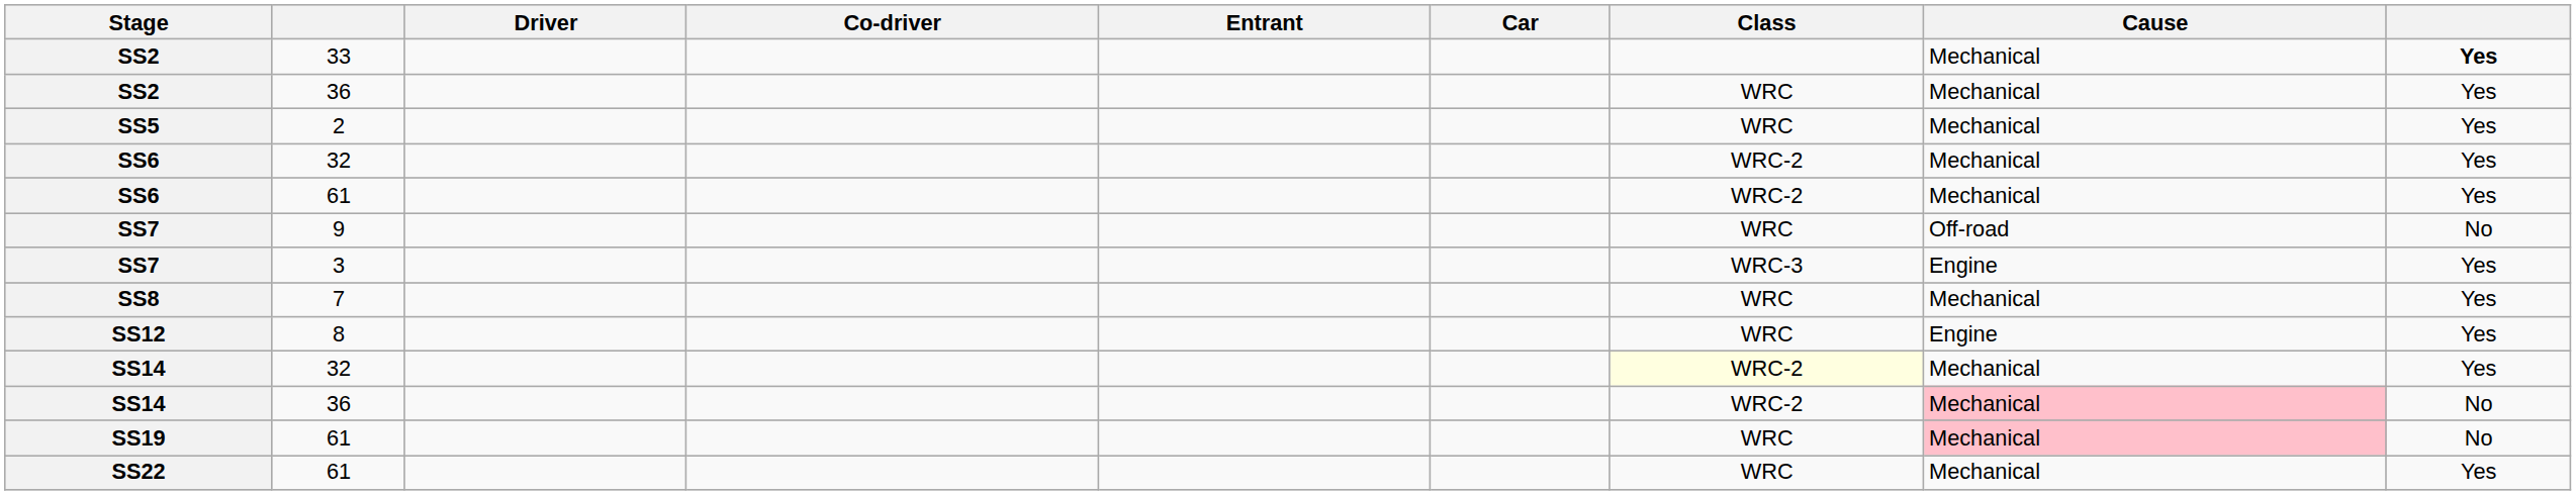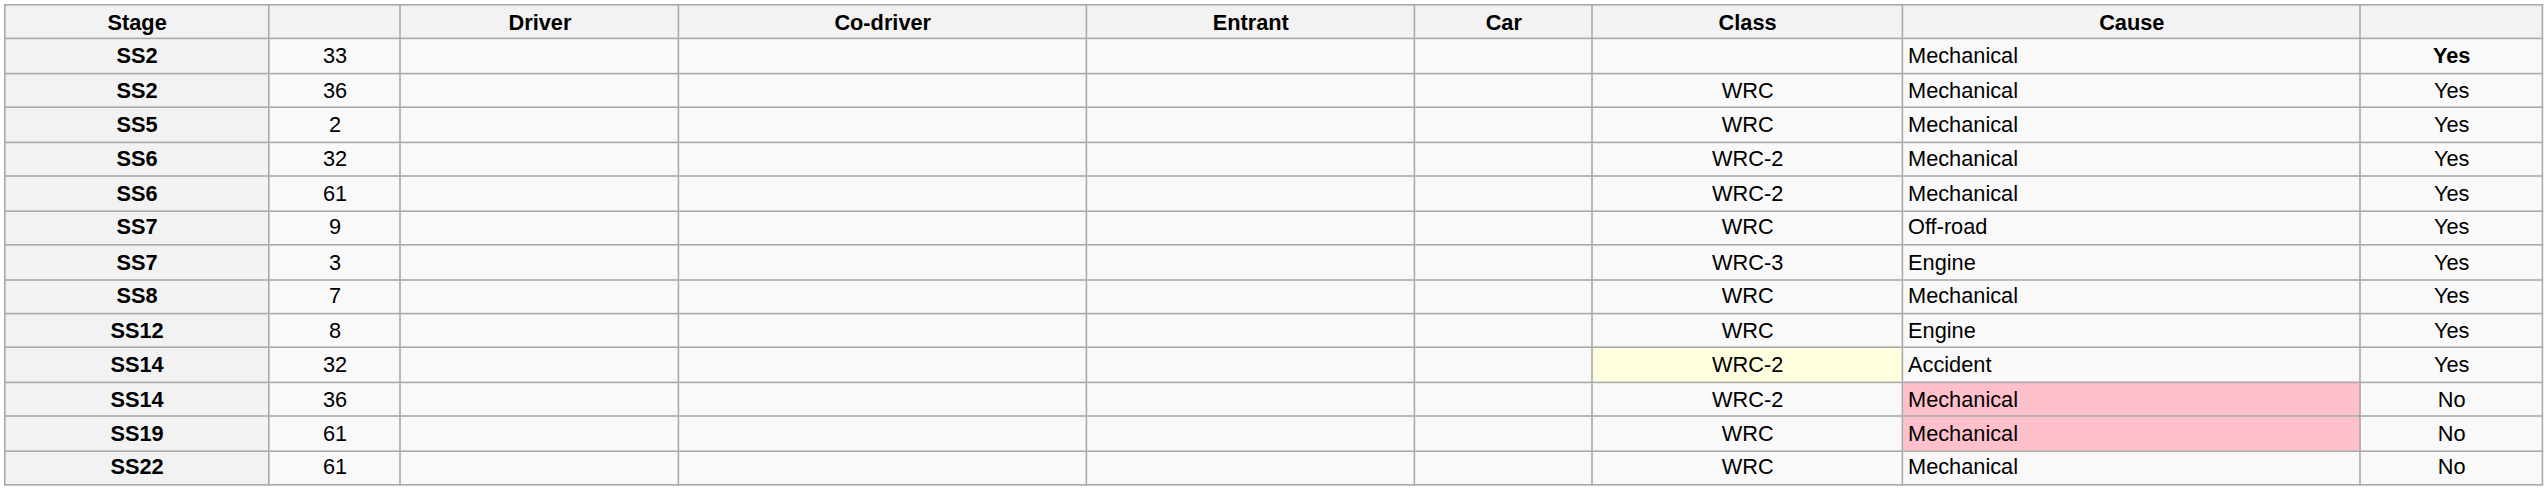SS7 / 9 | column 9: No -> Yes
SS14 / 32 | Cause: Mechanical -> Accident
SS22 | column 9: Yes -> No
